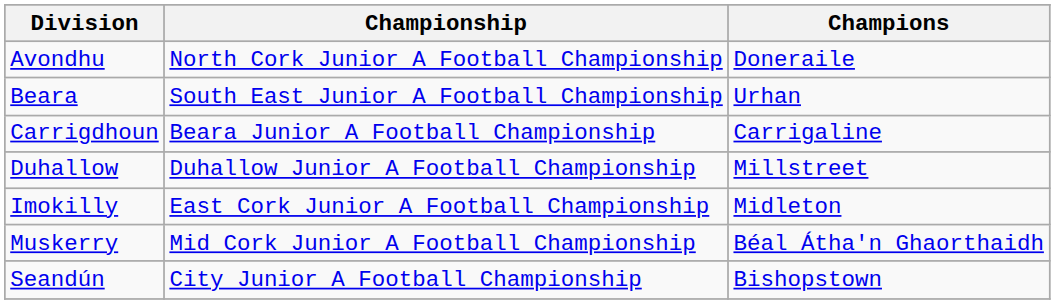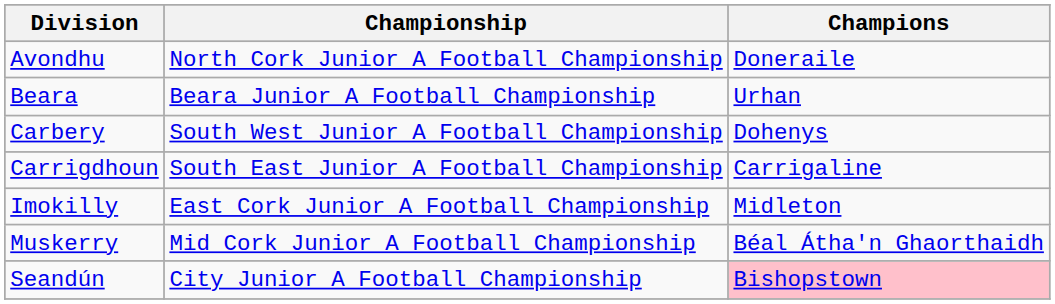Beara | Championship: South East Junior A Football Championship -> Beara Junior A Football Championship
+ row: Carbery | South West Junior A Football Championship | Dohenys
Carrigdhoun | Championship: Beara Junior A Football Championship -> South East Junior A Football Championship
- row: Duhallow | Duhallow Junior A Football Championship | Millstreet
Seandún | Champions: no background -> pink background
